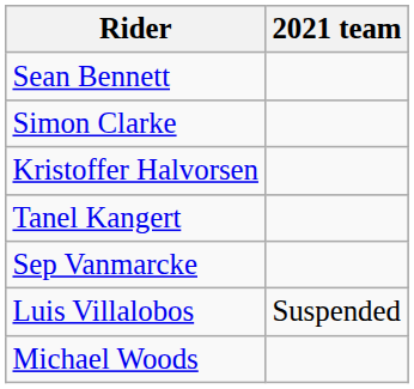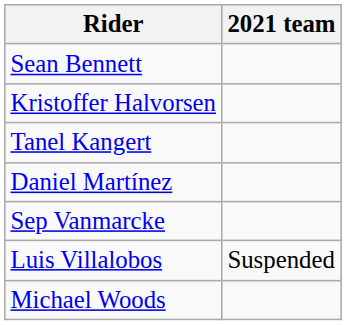- row: Simon Clarke
+ row: Daniel Martínez
